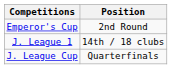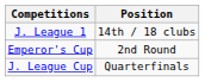rows swapped: J. League 1 <-> Emperor's Cup
